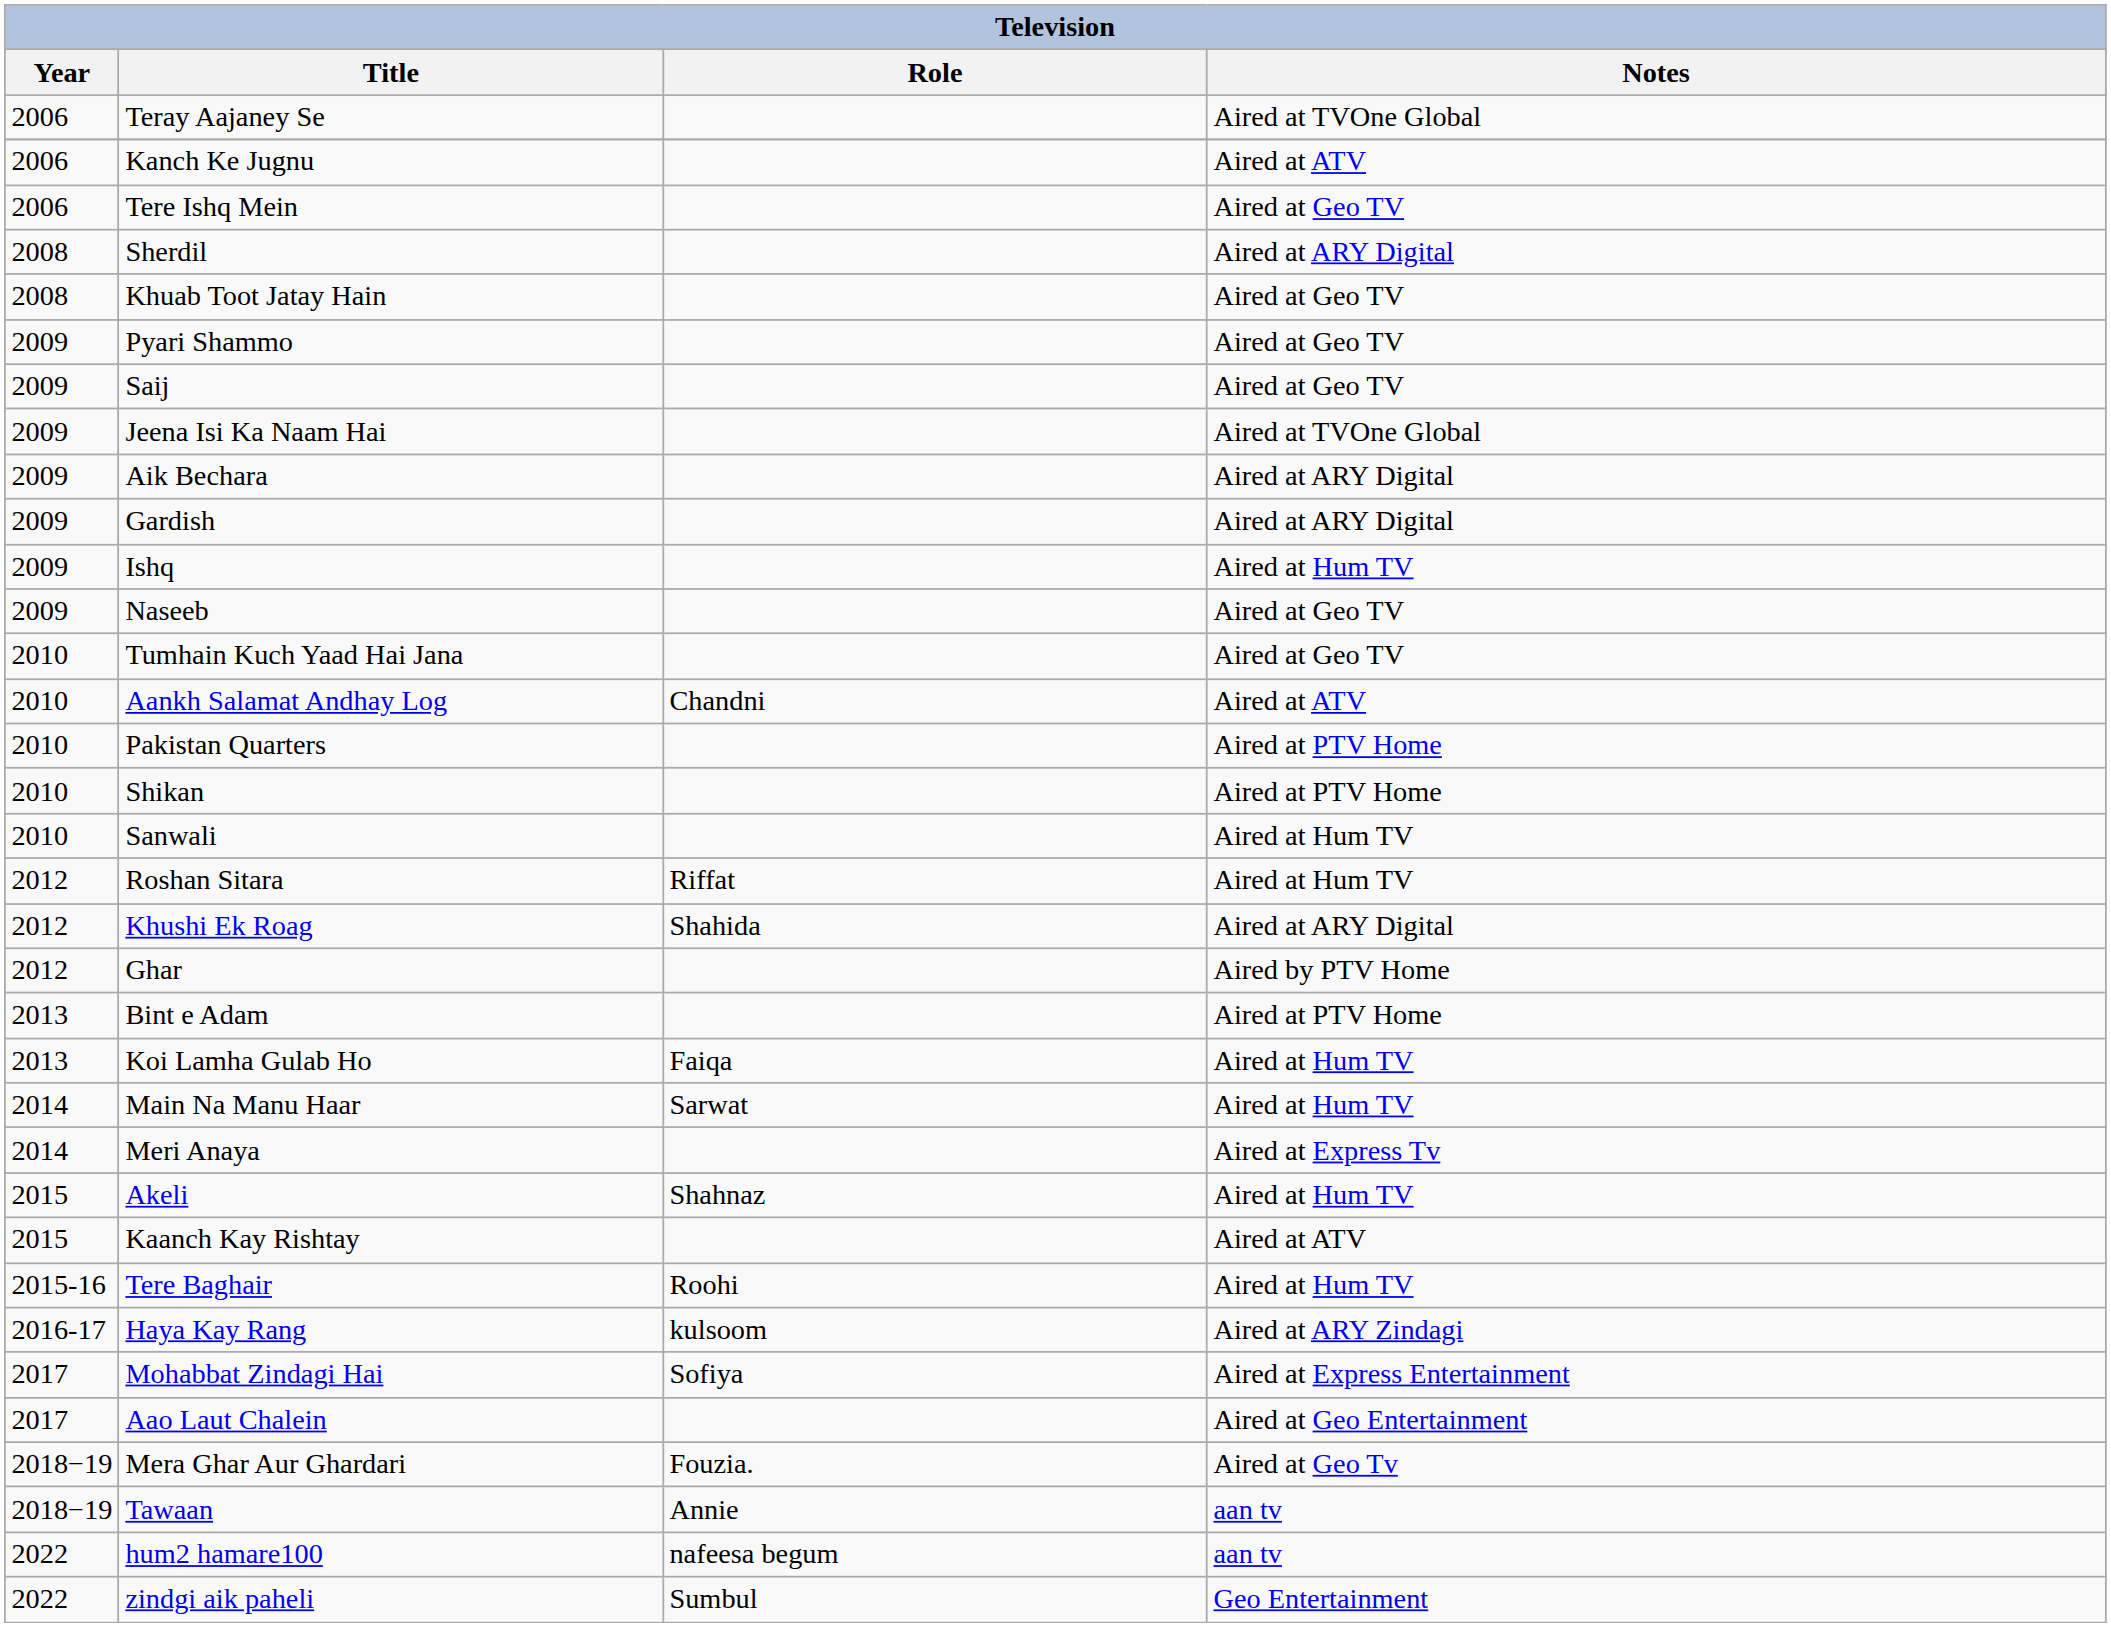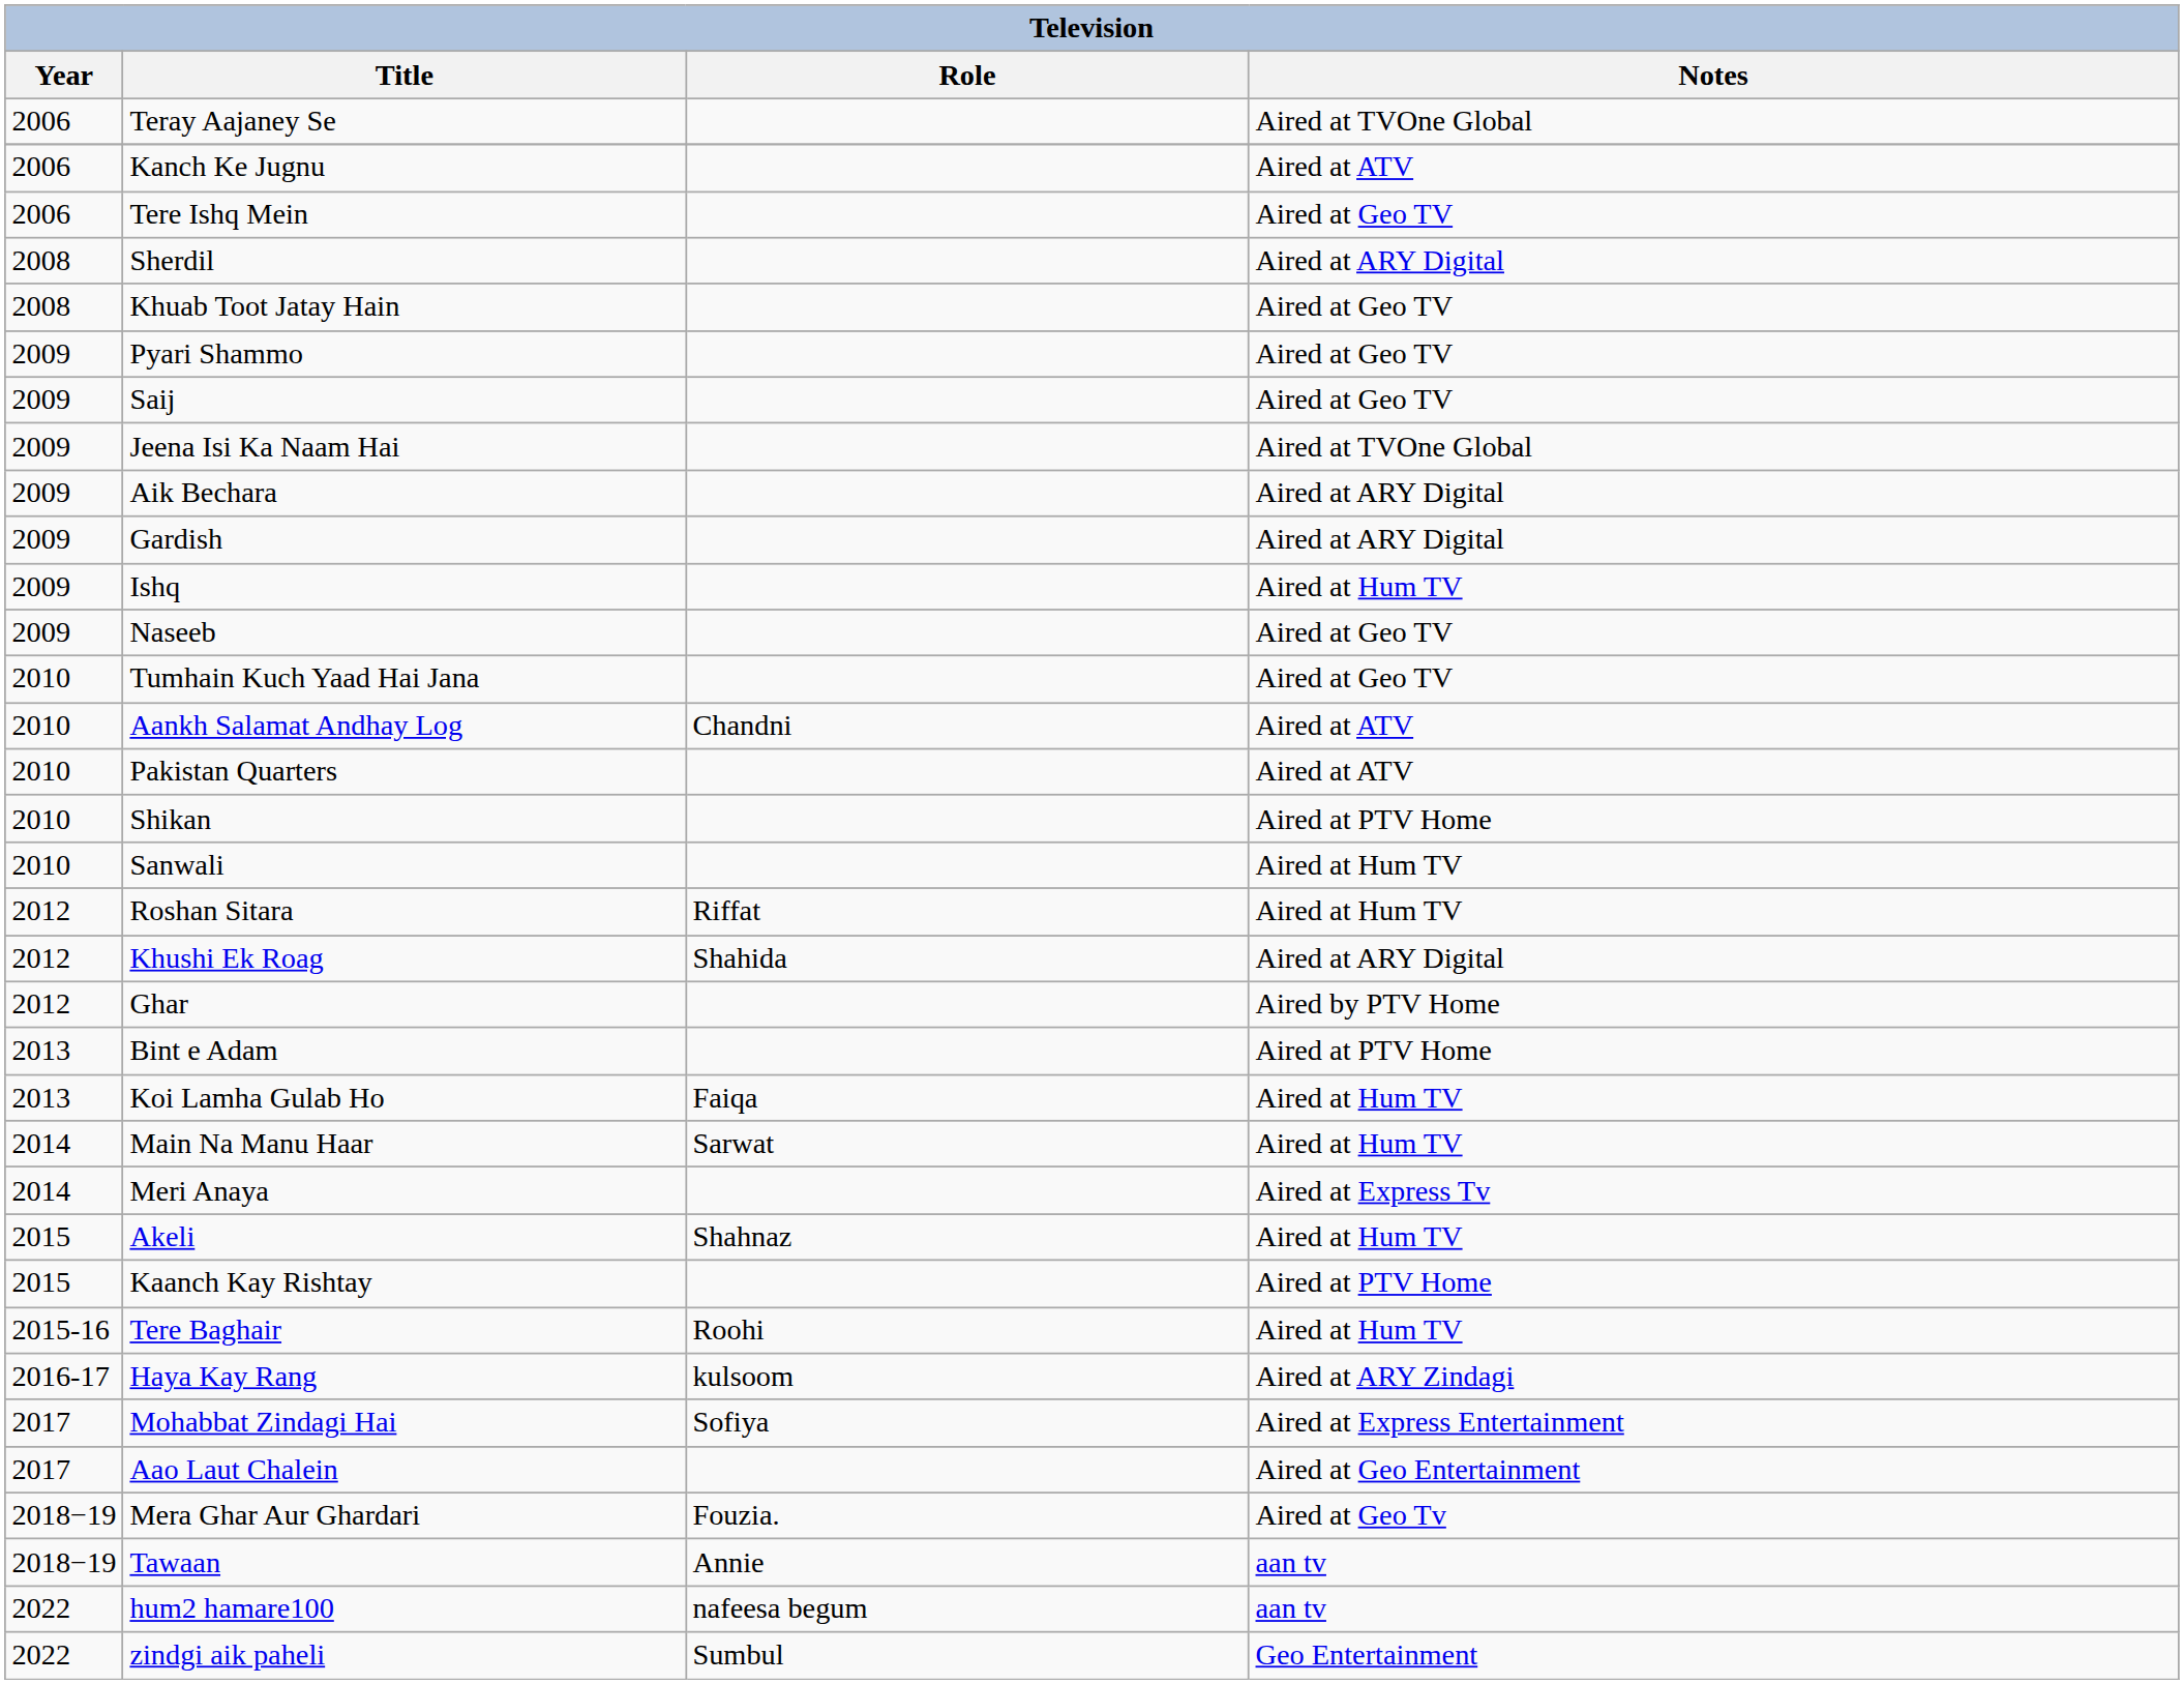Pakistan Quarters | Notes: Aired at PTV Home -> Aired at ATV
Kaanch Kay Rishtay | Notes: Aired at ATV -> Aired at PTV Home
